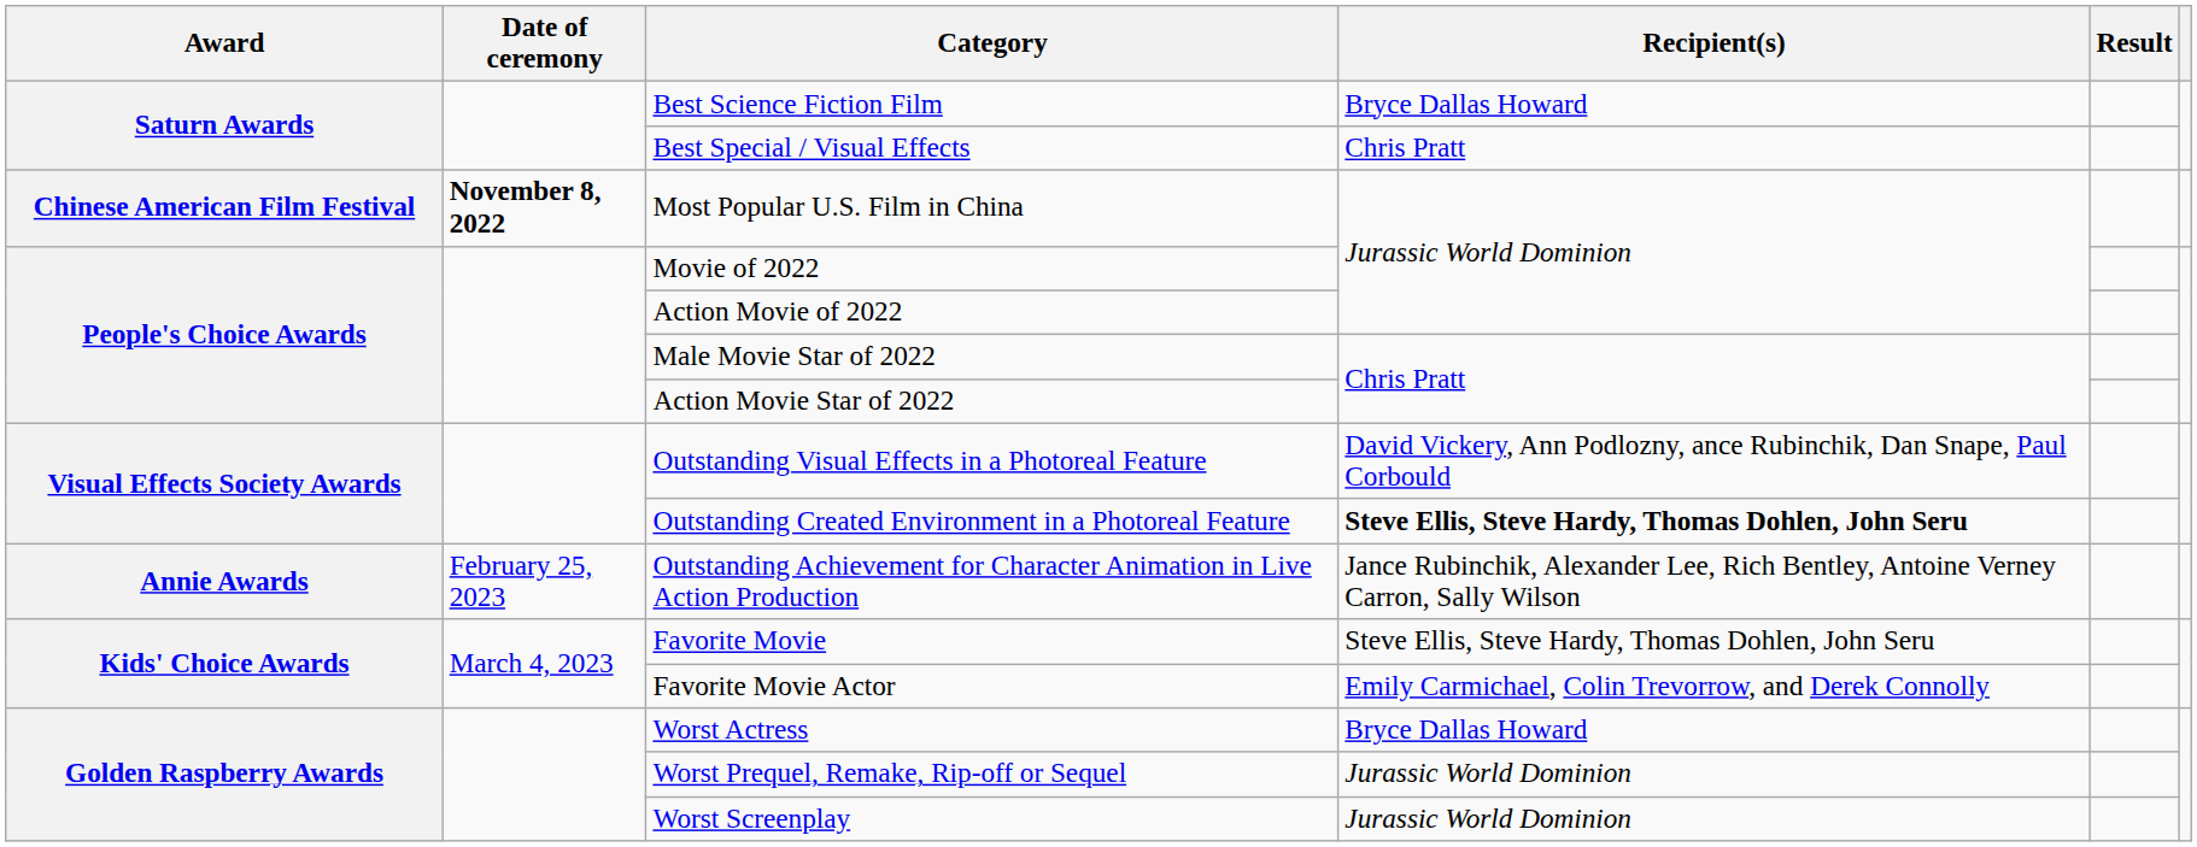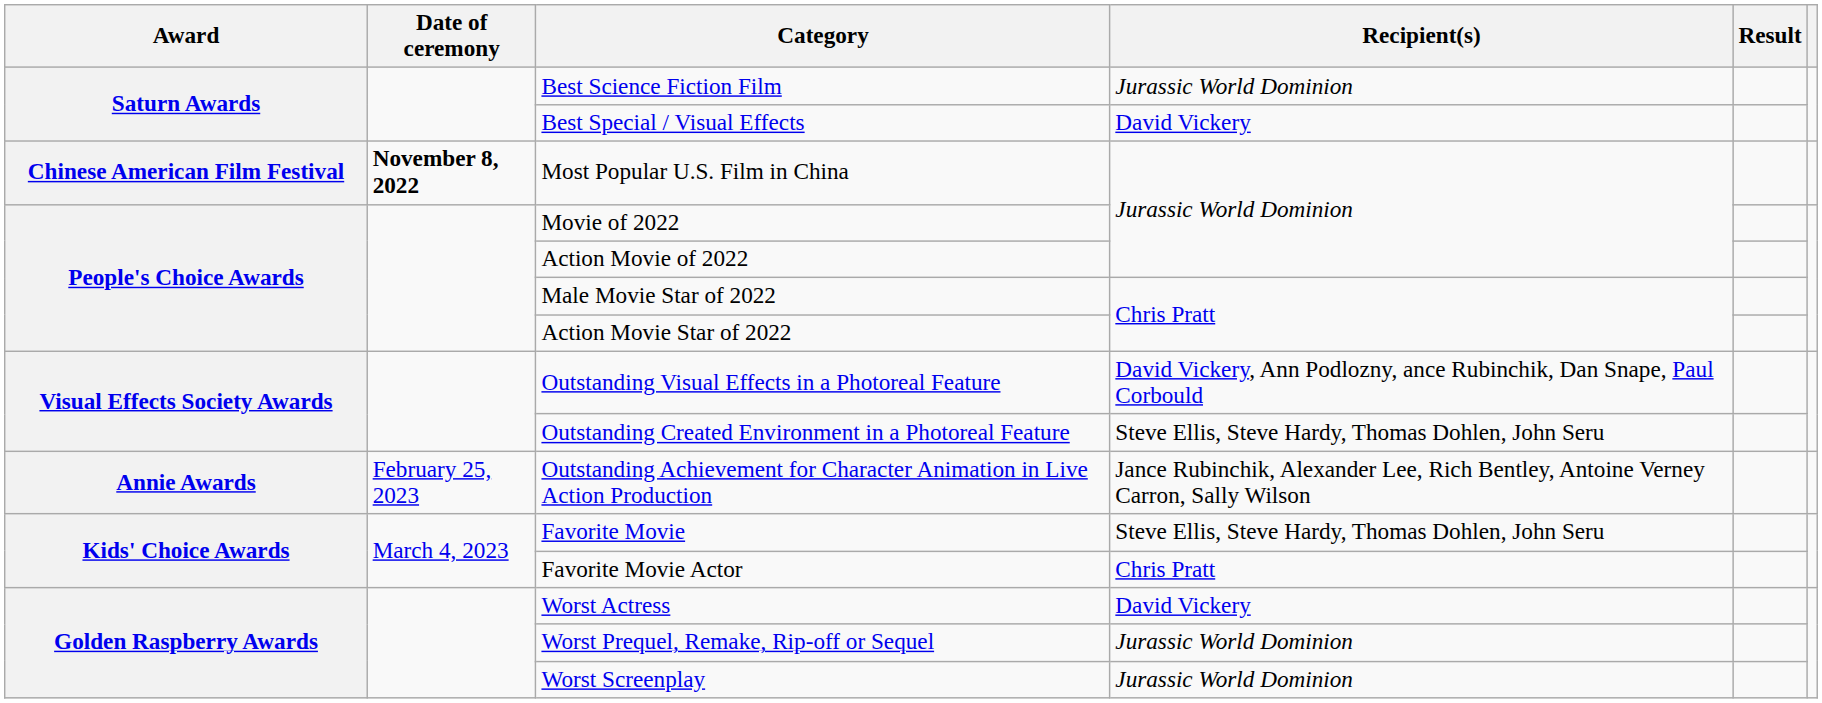Best Science Fiction Film | Recipient(s): Bryce Dallas Howard -> Jurassic World Dominion
Best Special / Visual Effects | Recipient(s): Chris Pratt -> David Vickery
Outstanding Created Environment in a Photoreal Feature | Recipient(s): bold -> normal
Favorite Movie Actor | Recipient(s): Emily Carmichael, Colin Trevorrow, and Derek Connolly -> Chris Pratt
Worst Actress | Recipient(s): Bryce Dallas Howard -> David Vickery
